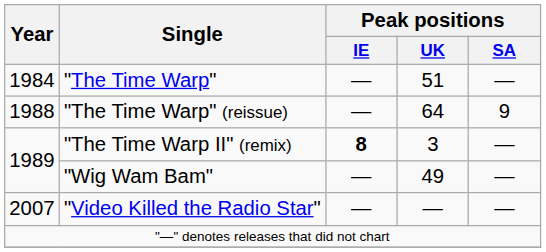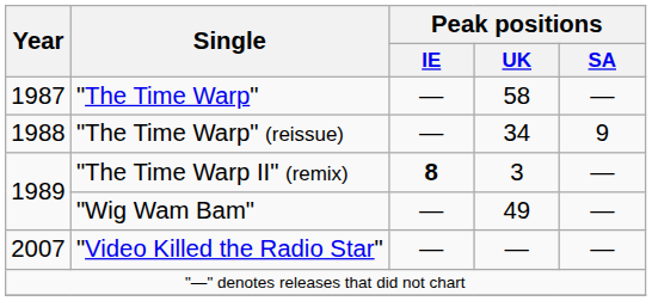"The Time Warp" | Year: 1984 -> 1987
"The Time Warp" | Peak positions / UK: 51 -> 58
"The Time Warp" (reissue) | Peak positions / UK: 64 -> 34
